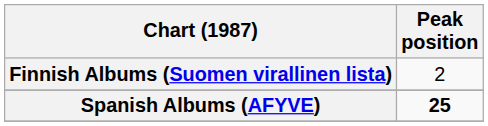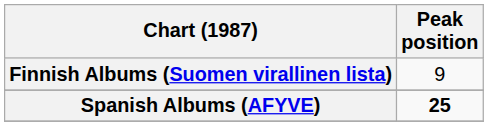Finnish Albums (Suomen virallinen lista) | Peak position: 2 -> 9
